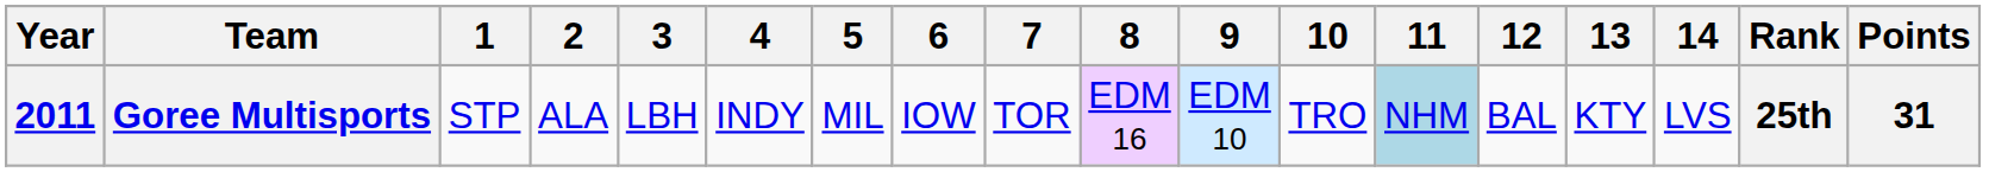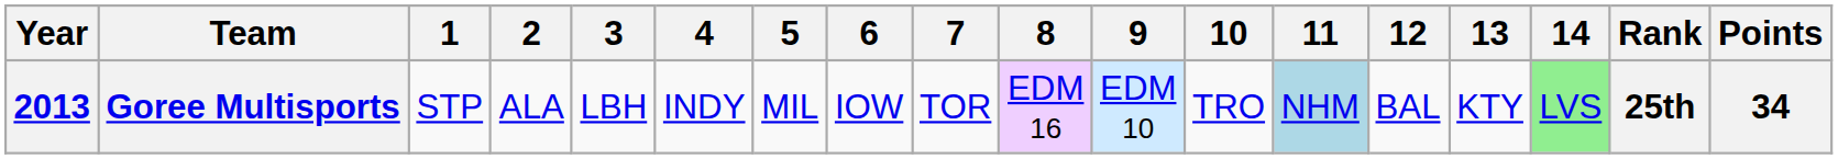Goree Multisports | Year: 2011 -> 2013
Goree Multisports | 14: no background -> lightgreen background
Goree Multisports | Points: 31 -> 34
